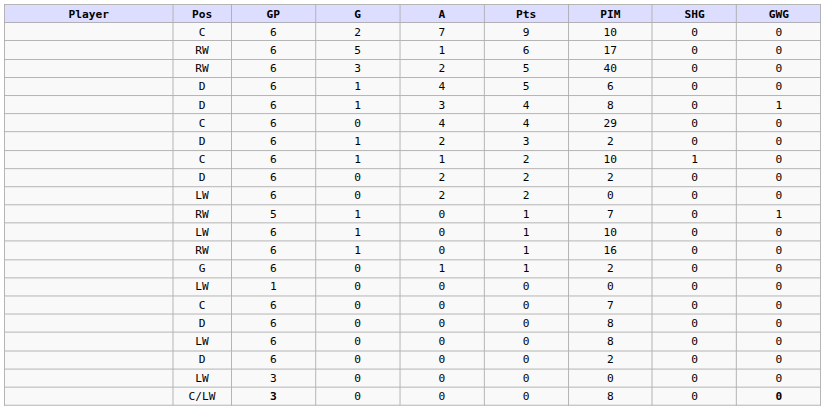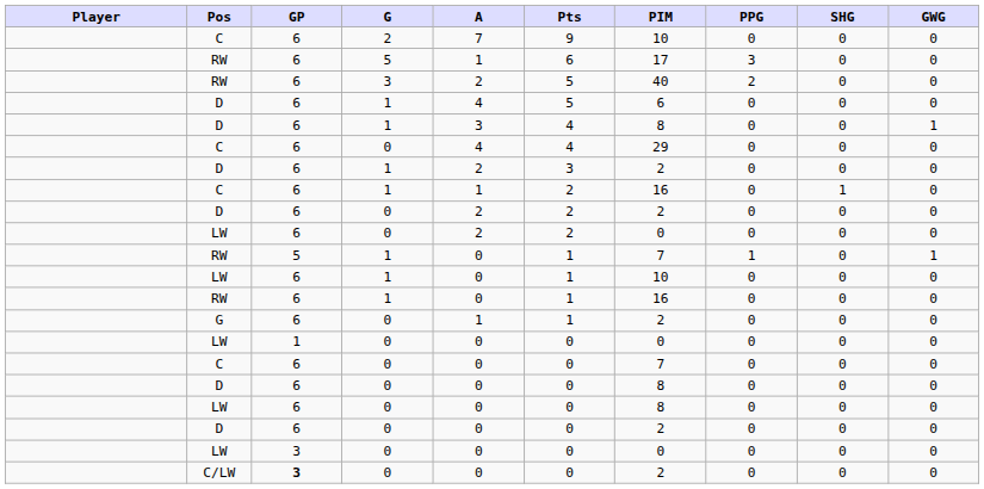+ column: PPG | 0 | 3 | 2 | 0 | 0 | 0 | 0 | 0 | 0 | 0 | 1 | 0 | 0 | 0 | 0 | 0 | 0 | 0 | 0 | 0 | 0
C / 1 | PIM: 10 -> 16
C/LW | PIM: 8 -> 2
C/LW | GWG: bold -> normal
